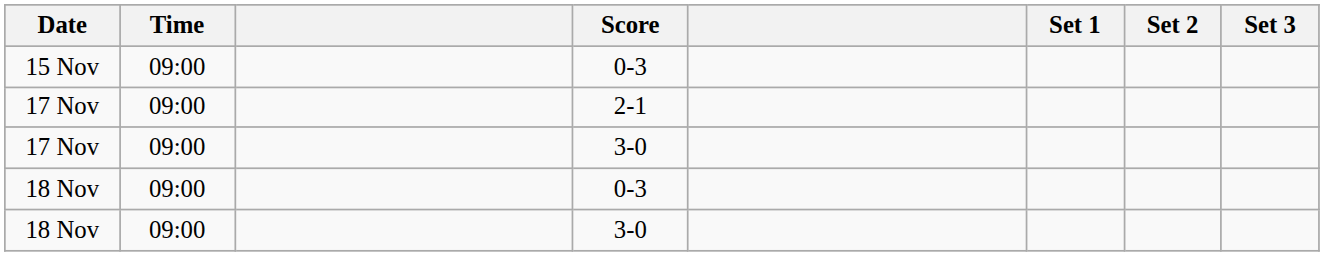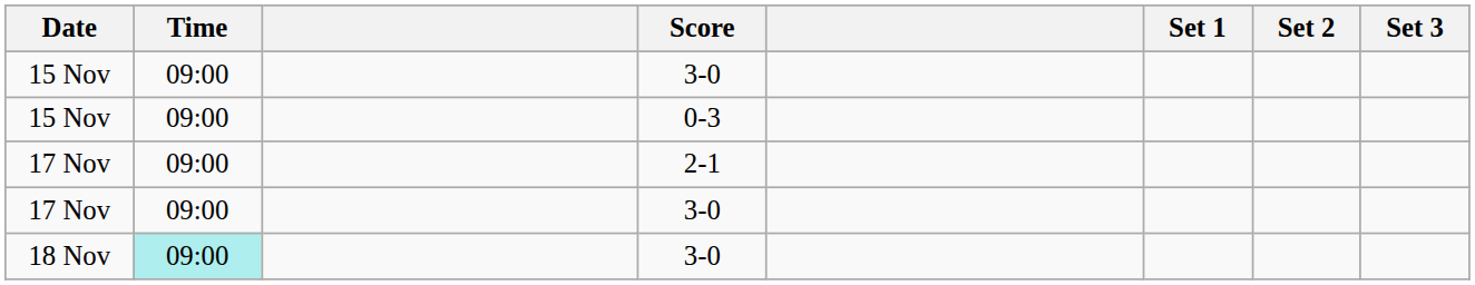+ row: 15 Nov | 09:00 | 3-0
- row: 18 Nov | 09:00 | 0-3
18 Nov / 3-0 | Time: no background -> paleturquoise background
